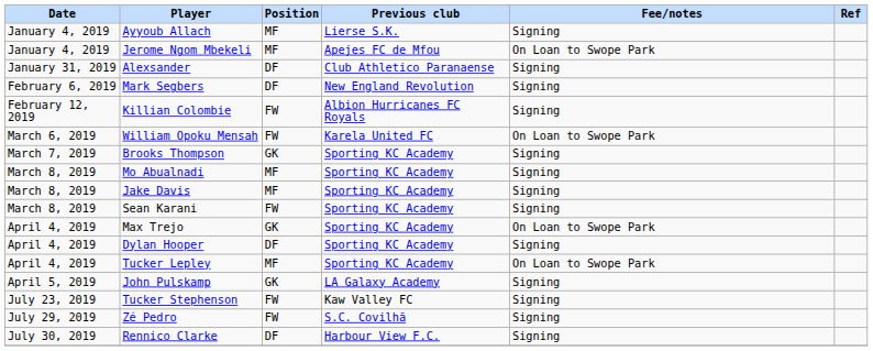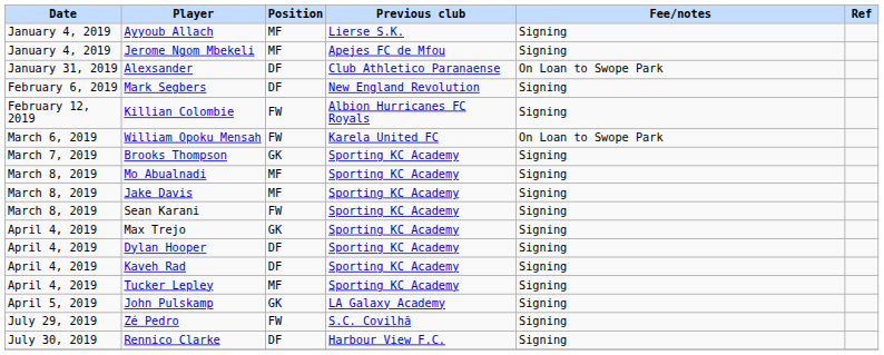Jerome Ngom Mbekeli | Fee/notes: On Loan to Swope Park -> Signing
Alexsander | Fee/notes: Signing -> On Loan to Swope Park
Max Trejo | Fee/notes: On Loan to Swope Park -> Signing
+ row: April 4, 2019 | Kaveh Rad | DF | Sporting KC Academy | Signing
Tucker Lepley | Fee/notes: On Loan to Swope Park -> Signing
- row: July 23, 2019 | Tucker Stephenson | FW | Kaw Valley FC | Signing
